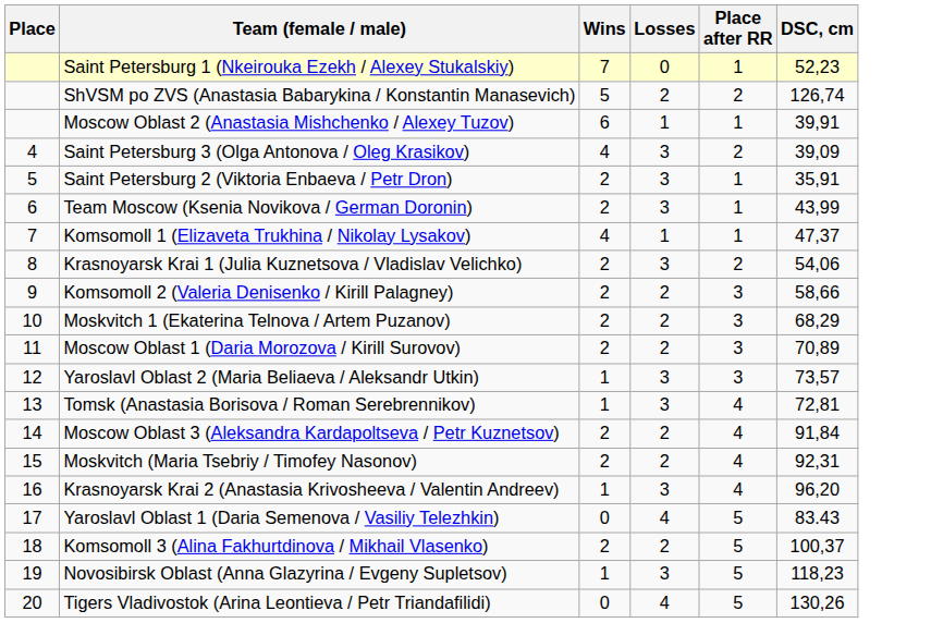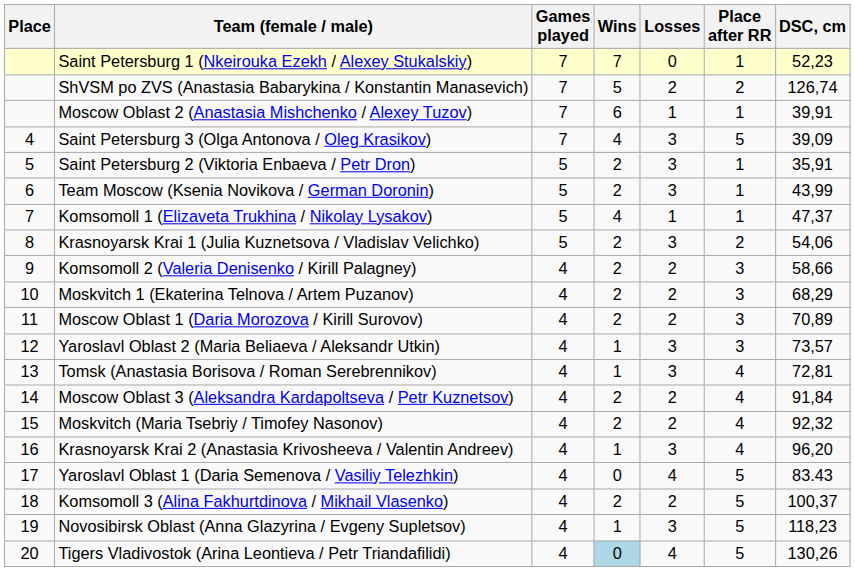+ column: Games played | 7 | 7 | 7 | 7 | 5 | 5 | 5 | 5 | 4 | 4 | 4 | 4 | 4 | 4 | 4 | 4 | 4 | 4 | 4 | 4
Saint Petersburg 3 (Olga Antonova / Oleg Krasikov) | Place after RR: 2 -> 5
Moskvitch (Maria Tsebriy / Timofey Nasonov) | DSC, cm: 92,31 -> 92,32
Tigers Vladivostok (Arina Leontieva / Petr Triandafilidi) | Wins: no background -> lightblue background
